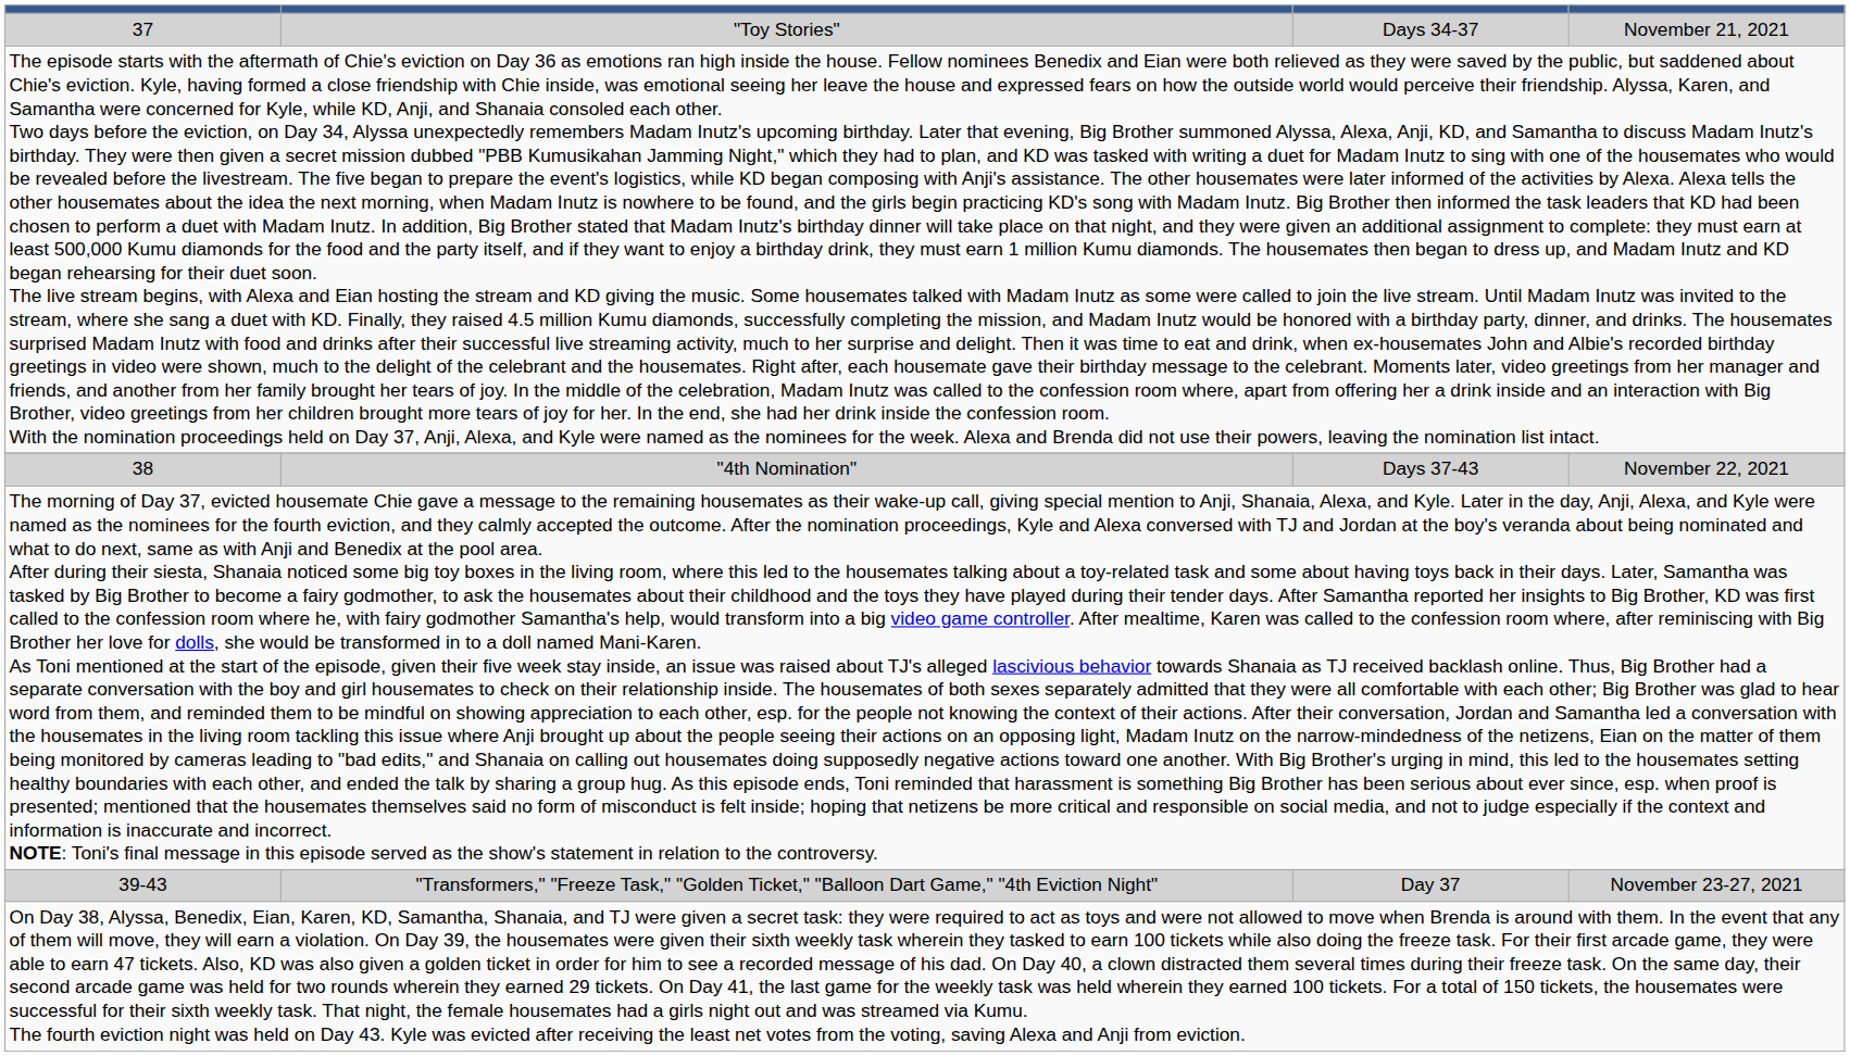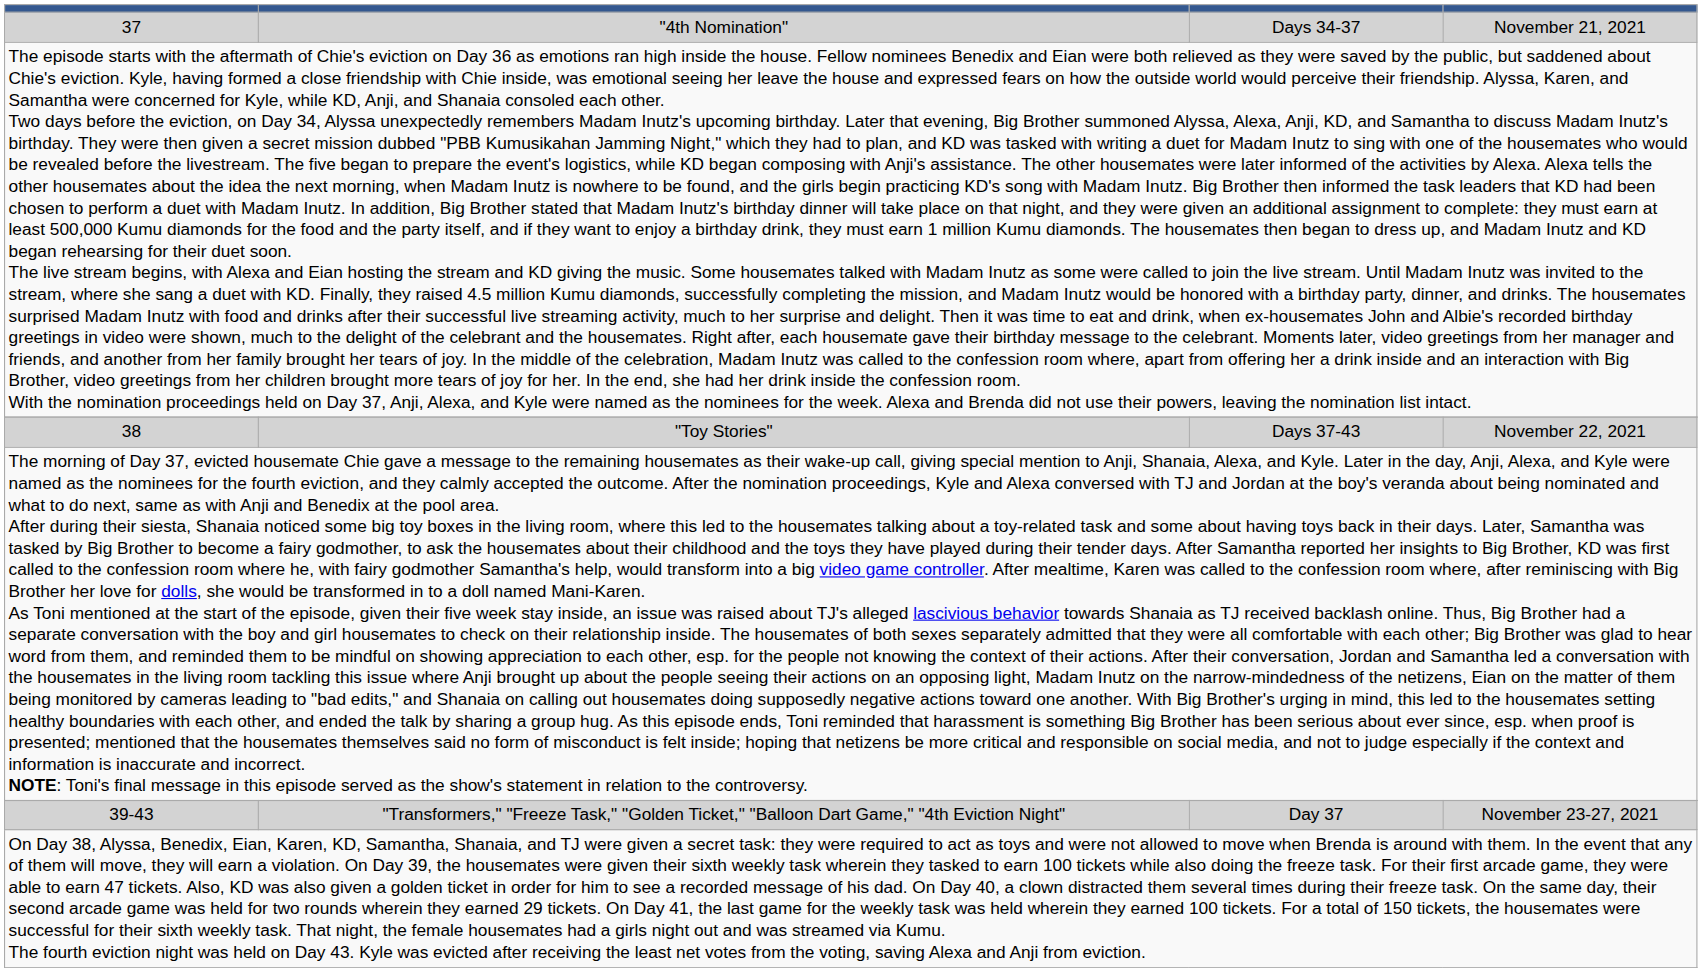37 | column 2: "Toy Stories" -> "4th Nomination"
38 | column 2: "4th Nomination" -> "Toy Stories"
